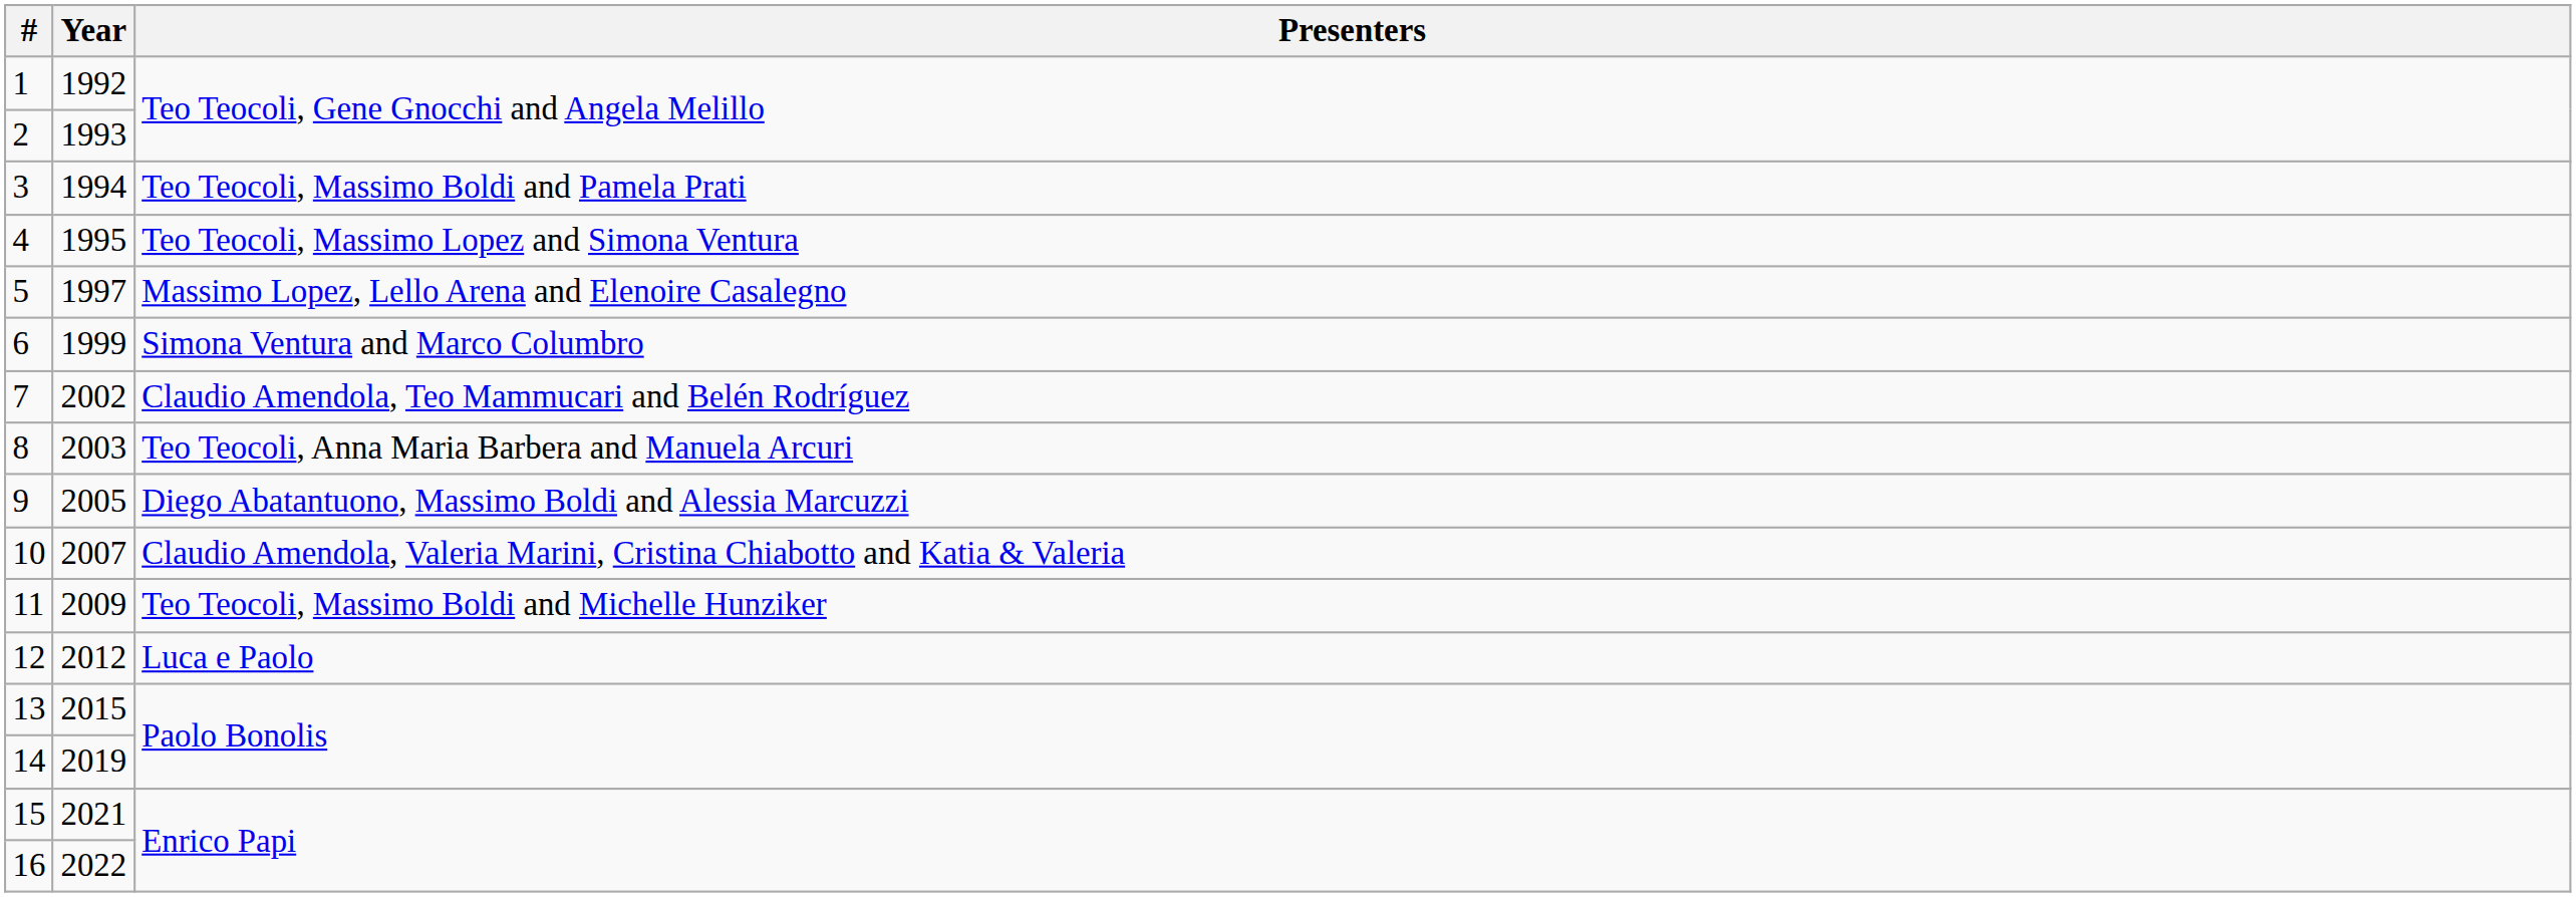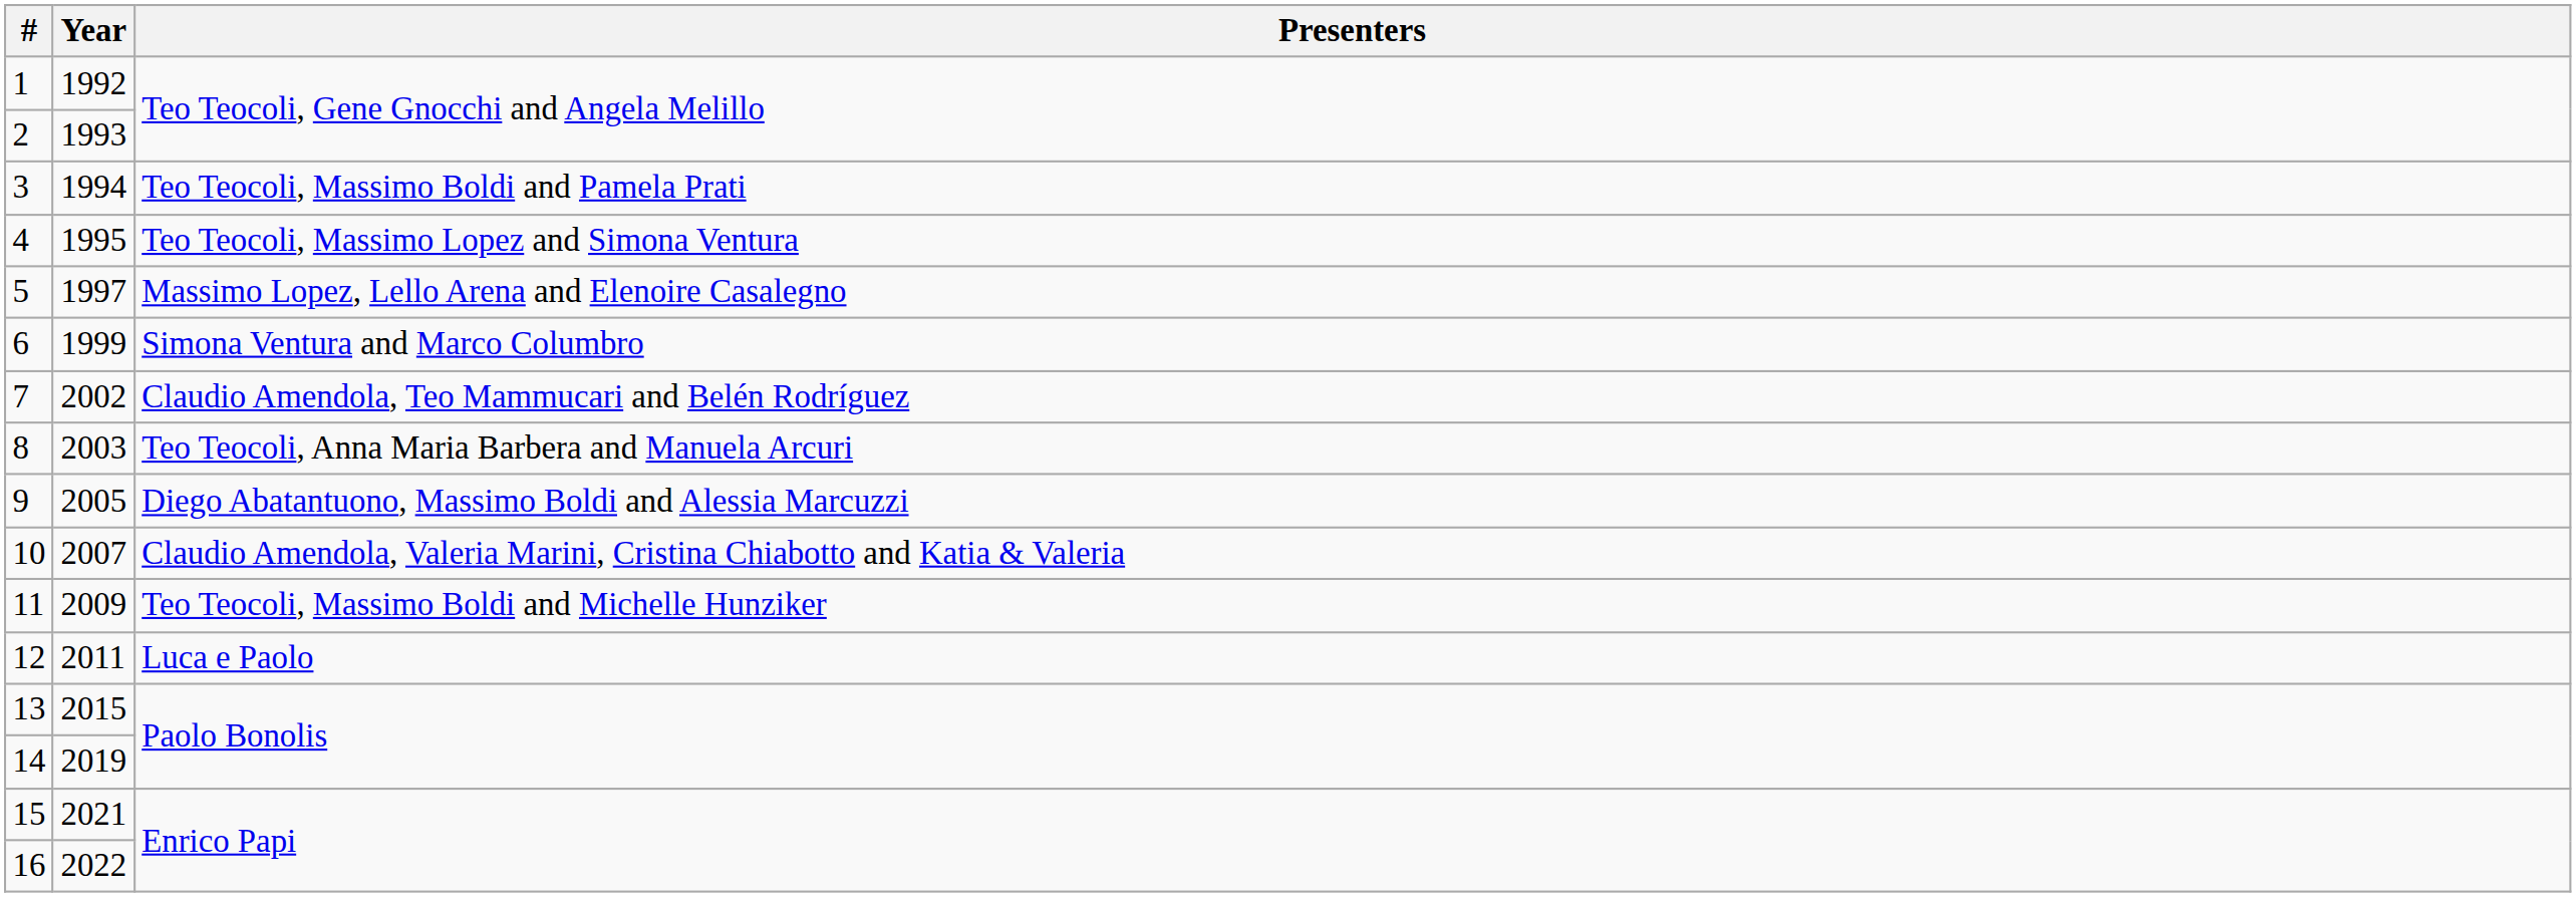12 | Year: 2012 -> 2011
